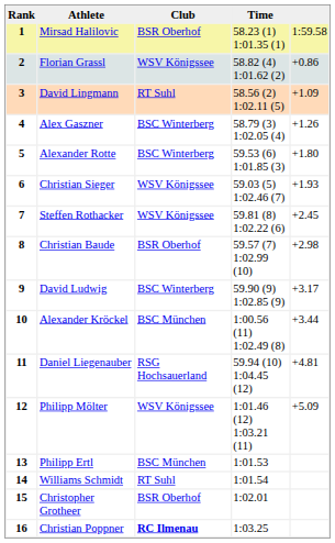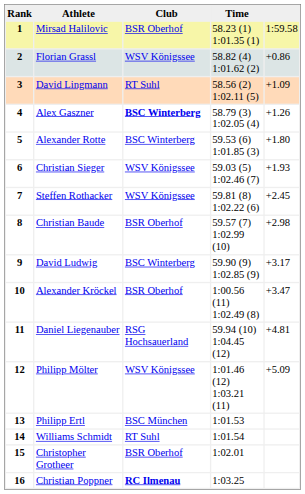4 | Club: normal -> bold
10 | Club: BSC München -> BSR Oberhof
10 | column 5: +3.44 -> +3.47
